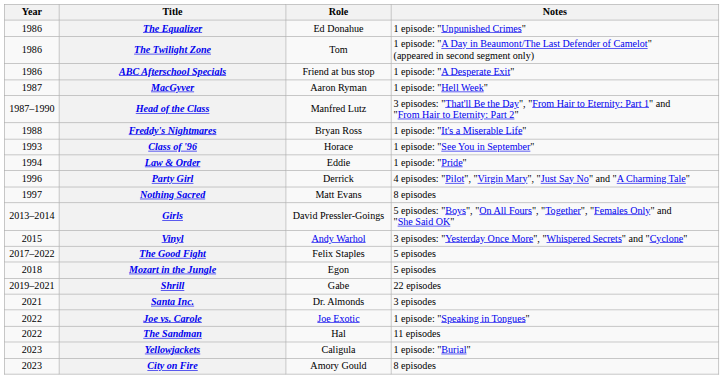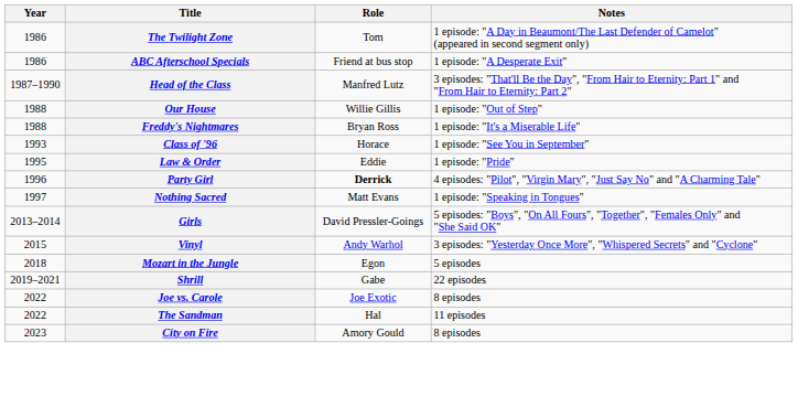- row: 1986 | The Equalizer | Ed Donahue | 1 episode: "Unpunished Crimes"
- row: 1987 | MacGyver | Aaron Ryman | 1 episode: "Hell Week"
+ row: 1988 | Our House | Willie Gillis | 1 episode: "Out of Step"
Law & Order | Year: 1994 -> 1995
Party Girl | Role: normal -> bold
Nothing Sacred | Notes: 8 episodes -> 1 episode: "Speaking in Tongues"
- row: 2017–2022 | The Good Fight | Felix Staples | 5 episodes
- row: 2021 | Santa Inc. | Dr. Almonds | 3 episodes
Joe vs. Carole | Notes: 1 episode: "Speaking in Tongues" -> 8 episodes
- row: 2023 | Yellowjackets | Caligula | 1 episode: "Burial"
